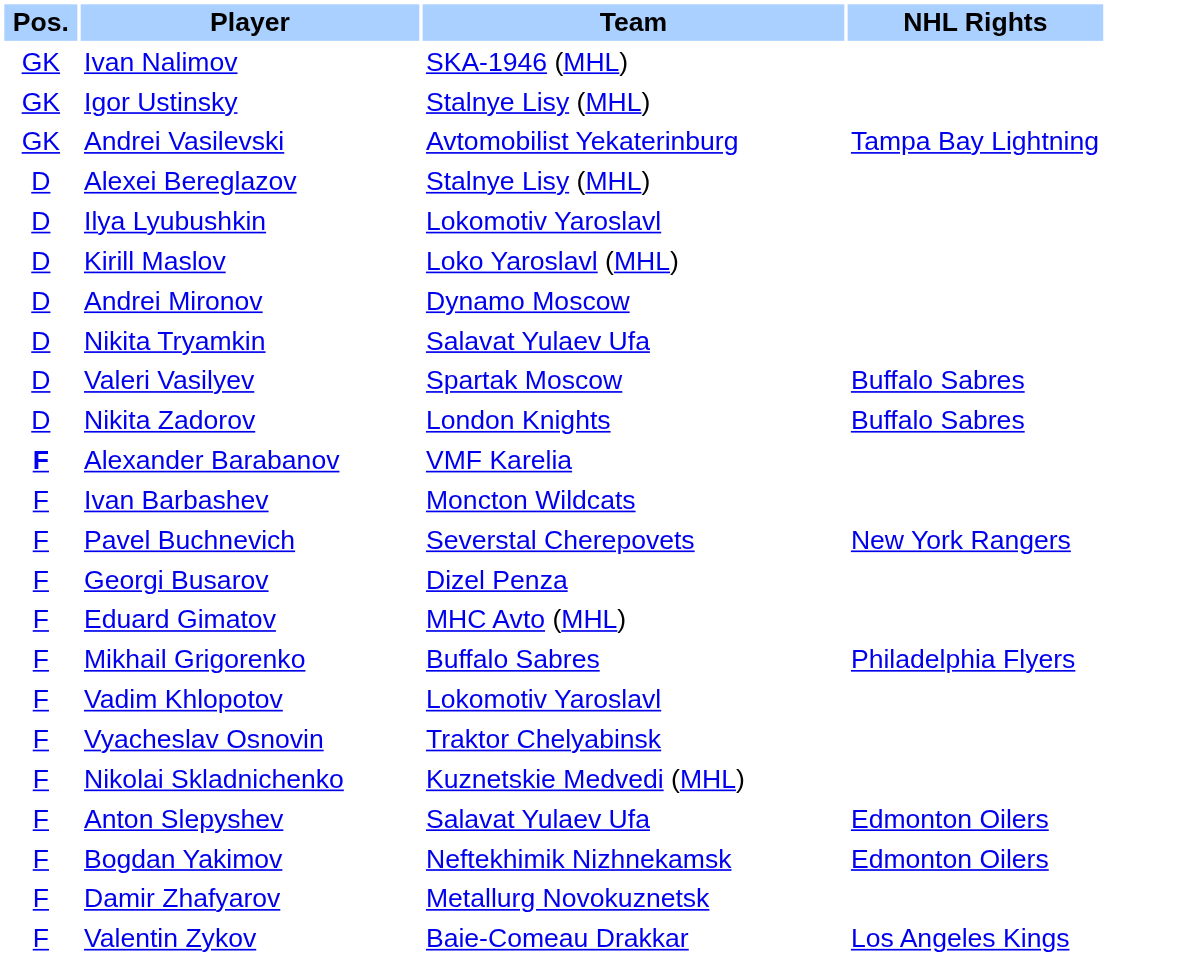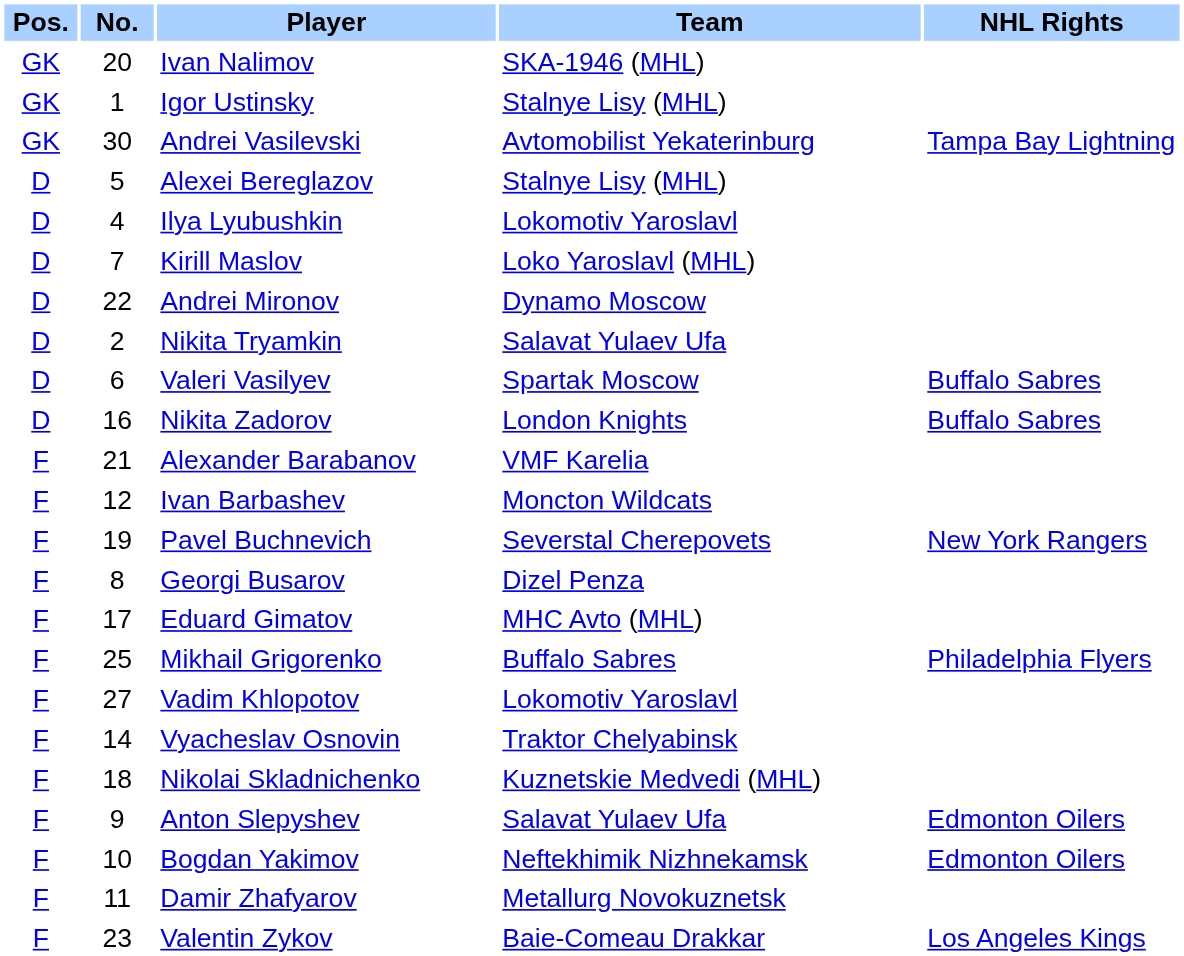+ column: No. | 20 | 1 | 30 | 5 | 4 | 7 | 22 | 2 | 6 | 16 | 21 | 12 | 19 | 8 | 17 | 25 | 27 | 14 | 18 | 9 | 10 | 11 | 23
Alexander Barabanov | Pos.: bold -> normal
